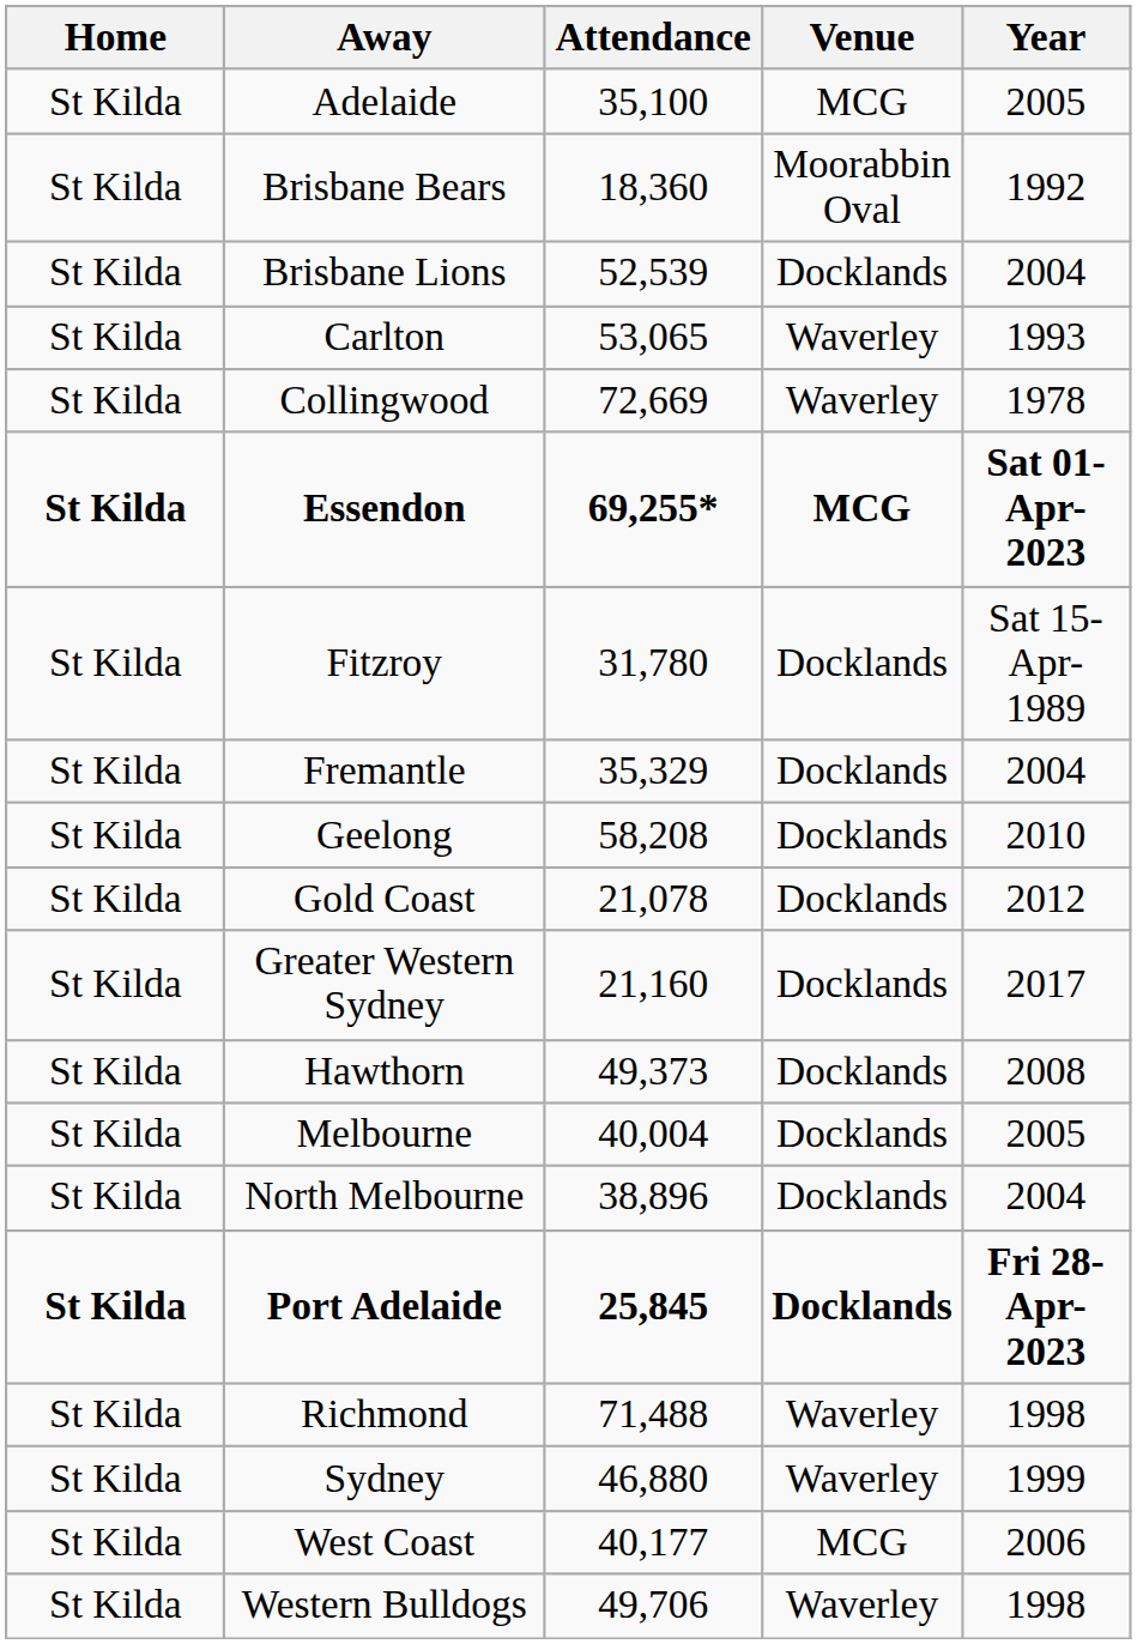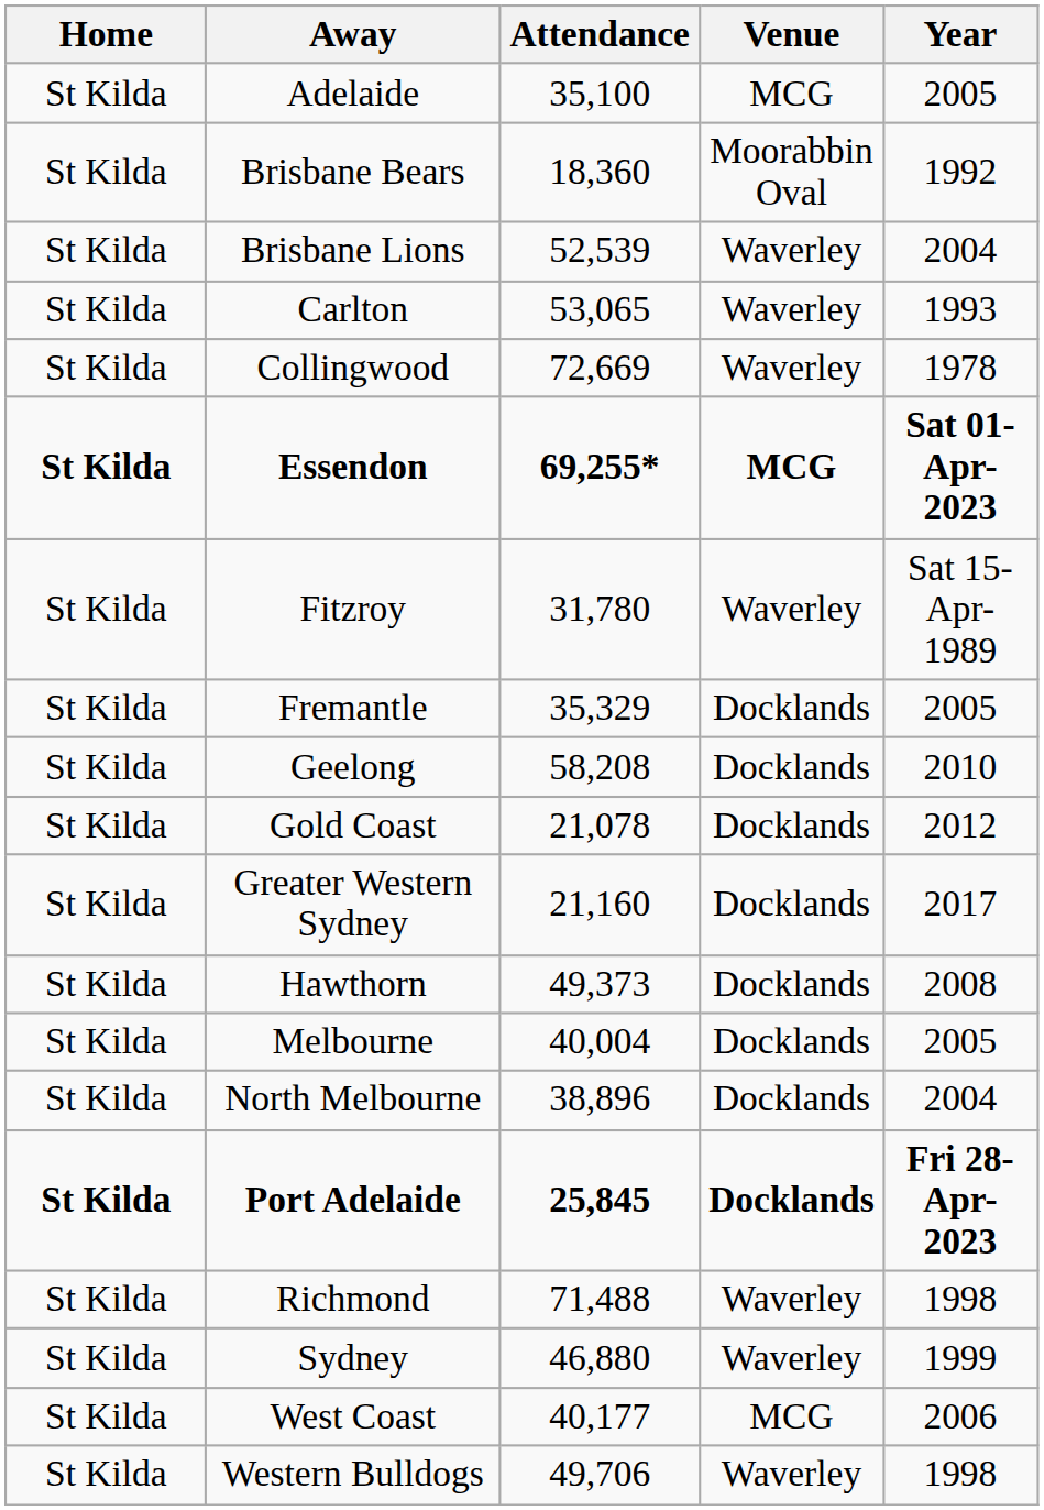Brisbane Lions | Venue: Docklands -> Waverley
Fitzroy | Venue: Docklands -> Waverley
Fremantle | Year: 2004 -> 2005
